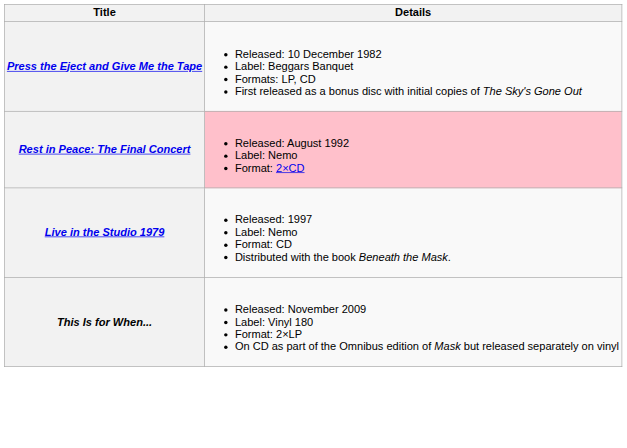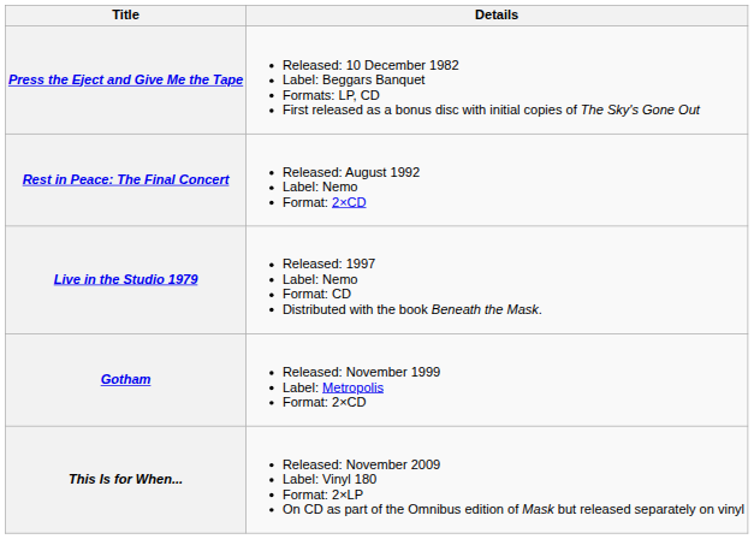Rest in Peace: The Final Concert | Details: pink background -> no background
+ row: Gotham | Released: November 1999 Label: Metropolis Format: 2×CD
